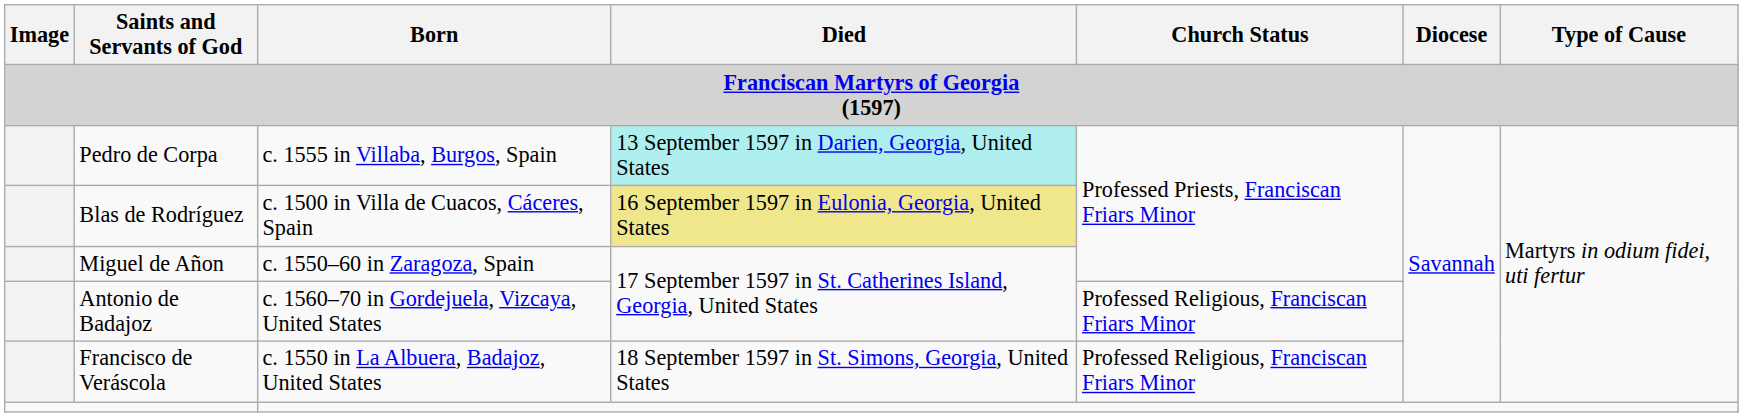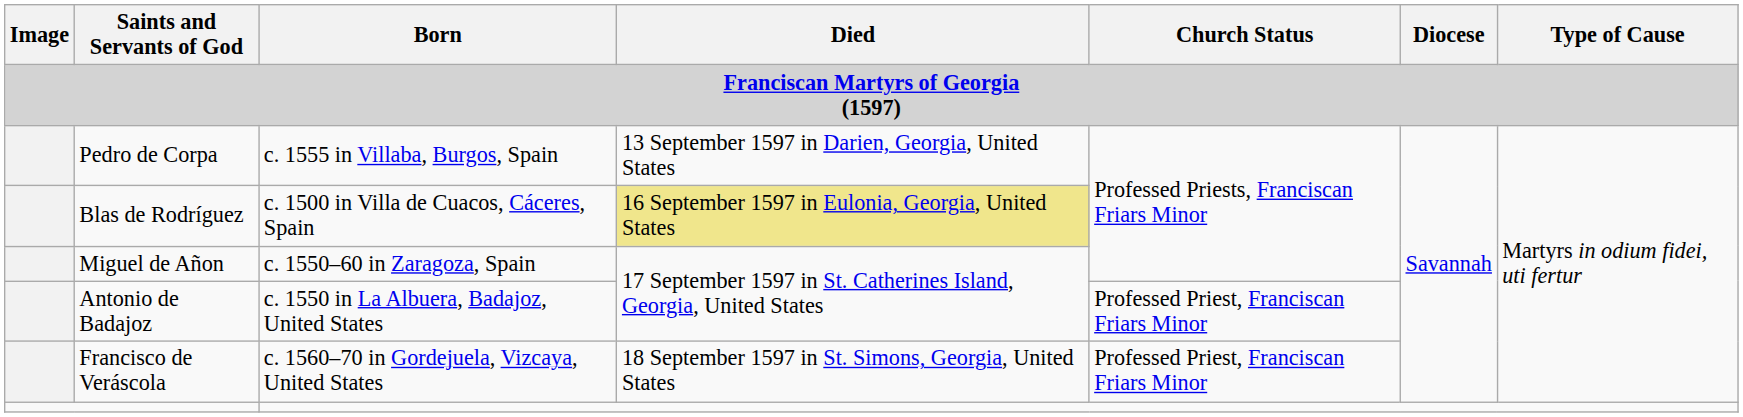Pedro de Corpa | Died: paleturquoise background -> no background
Antonio de Badajoz | Born: c. 1560–70 in Gordejuela, Vizcaya, United States -> c. 1550 in La Albuera, Badajoz, United States
Antonio de Badajoz | Church Status: Professed Religious, Franciscan Friars Minor -> Professed Priest, Franciscan Friars Minor
Francisco de Veráscola | Born: c. 1550 in La Albuera, Badajoz, United States -> c. 1560–70 in Gordejuela, Vizcaya, United States
Francisco de Veráscola | Church Status: Professed Religious, Franciscan Friars Minor -> Professed Priest, Franciscan Friars Minor
